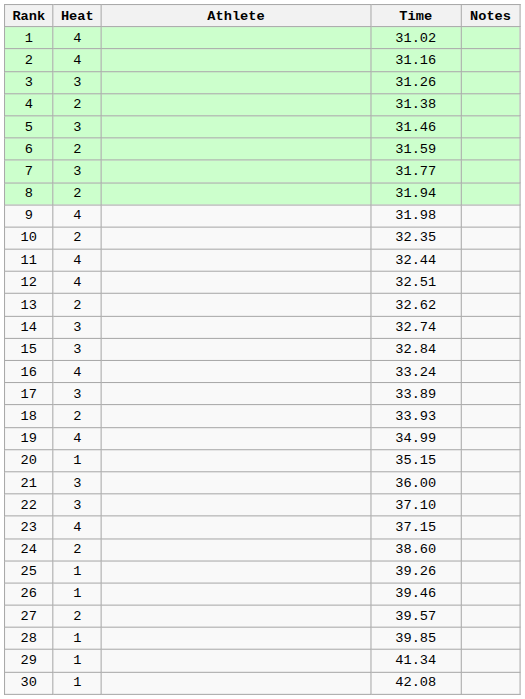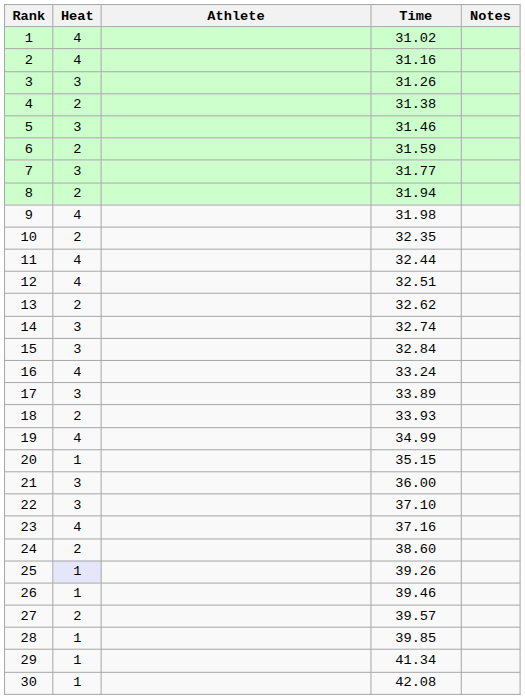23 | Time: 37.15 -> 37.16
25 | Heat: no background -> lavender background
